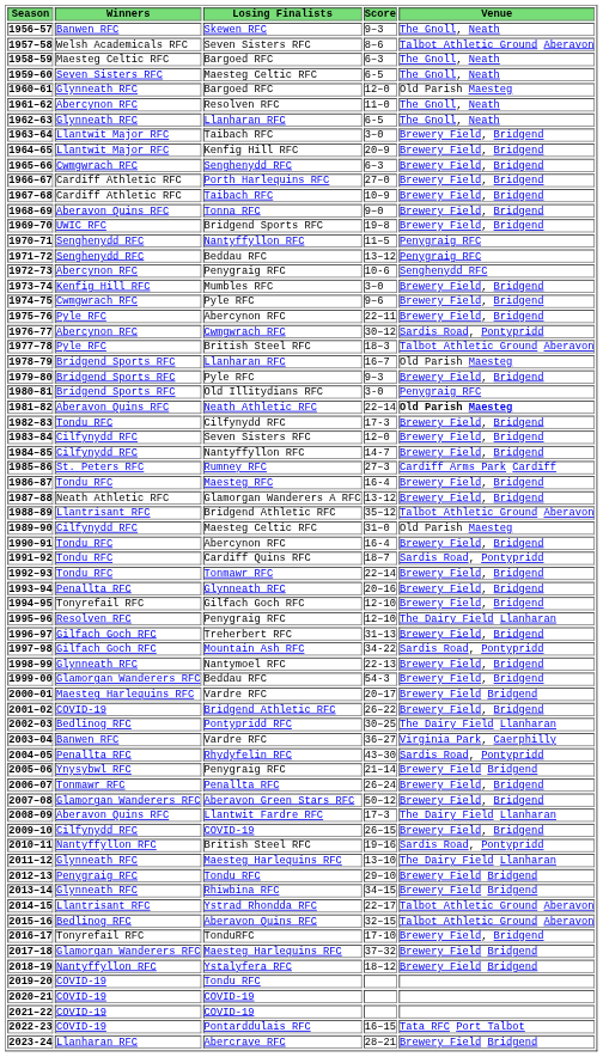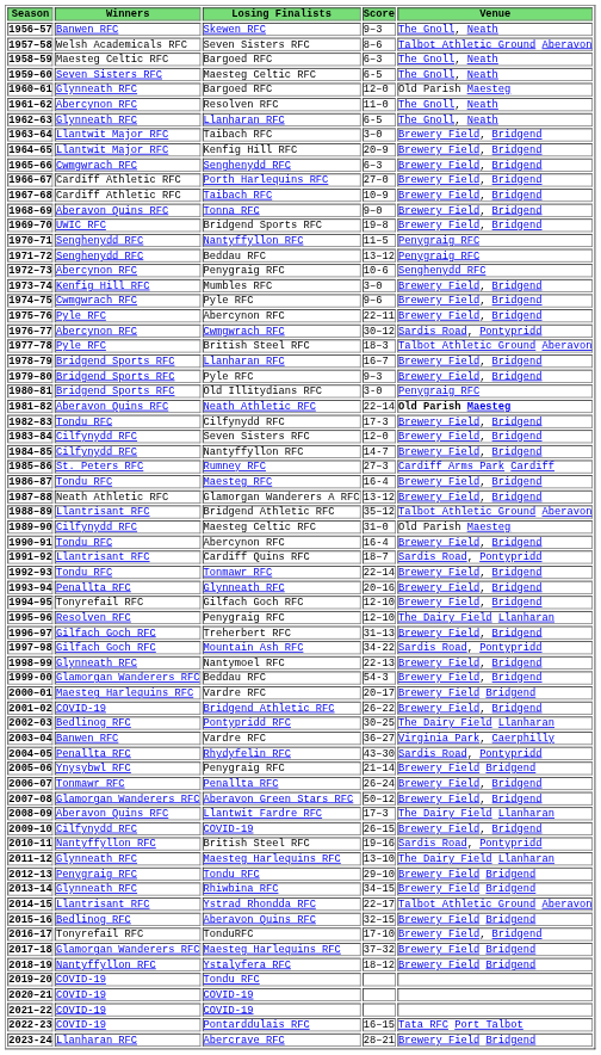1978–79 | Venue: Old Parish Maesteg -> Brewery Field, Bridgend
1991–92 | Winners: Tondu RFC -> Llantrisant RFC
2015–16 | Venue: Talbot Athletic Ground Aberavon -> Brewery Field Bridgend
